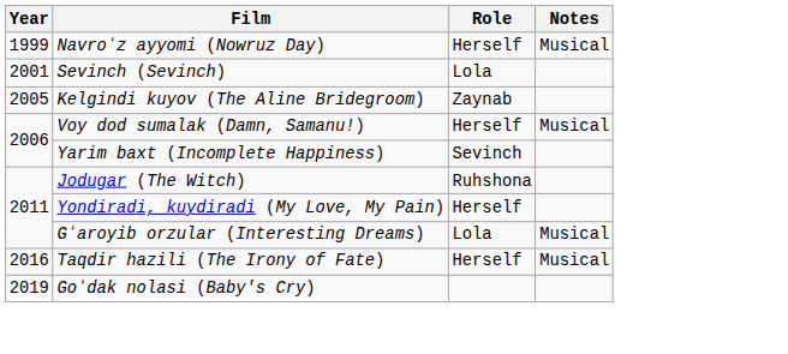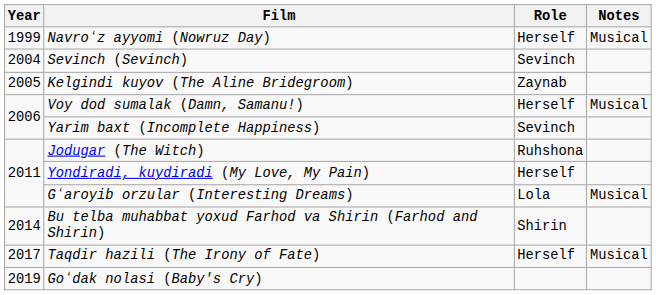Sevinch (Sevinch) | Year: 2001 -> 2004
Sevinch (Sevinch) | Role: Lola -> Sevinch
+ row: 2014 | Bu telba muhabbat yoxud Farhod va Shirin (Farhod and Shirin) | Shirin
Taqdir hazili (The Irony of Fate) | Year: 2016 -> 2017
